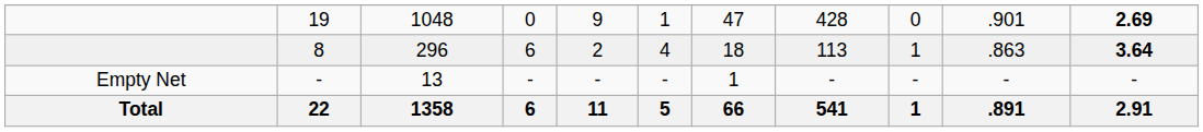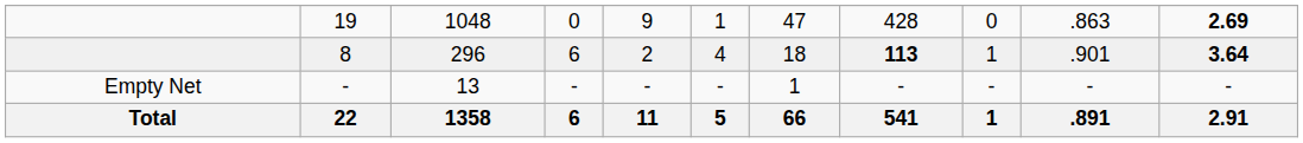19 | column 10: .901 -> .863
8 | column 8: normal -> bold
8 | column 10: .863 -> .901
